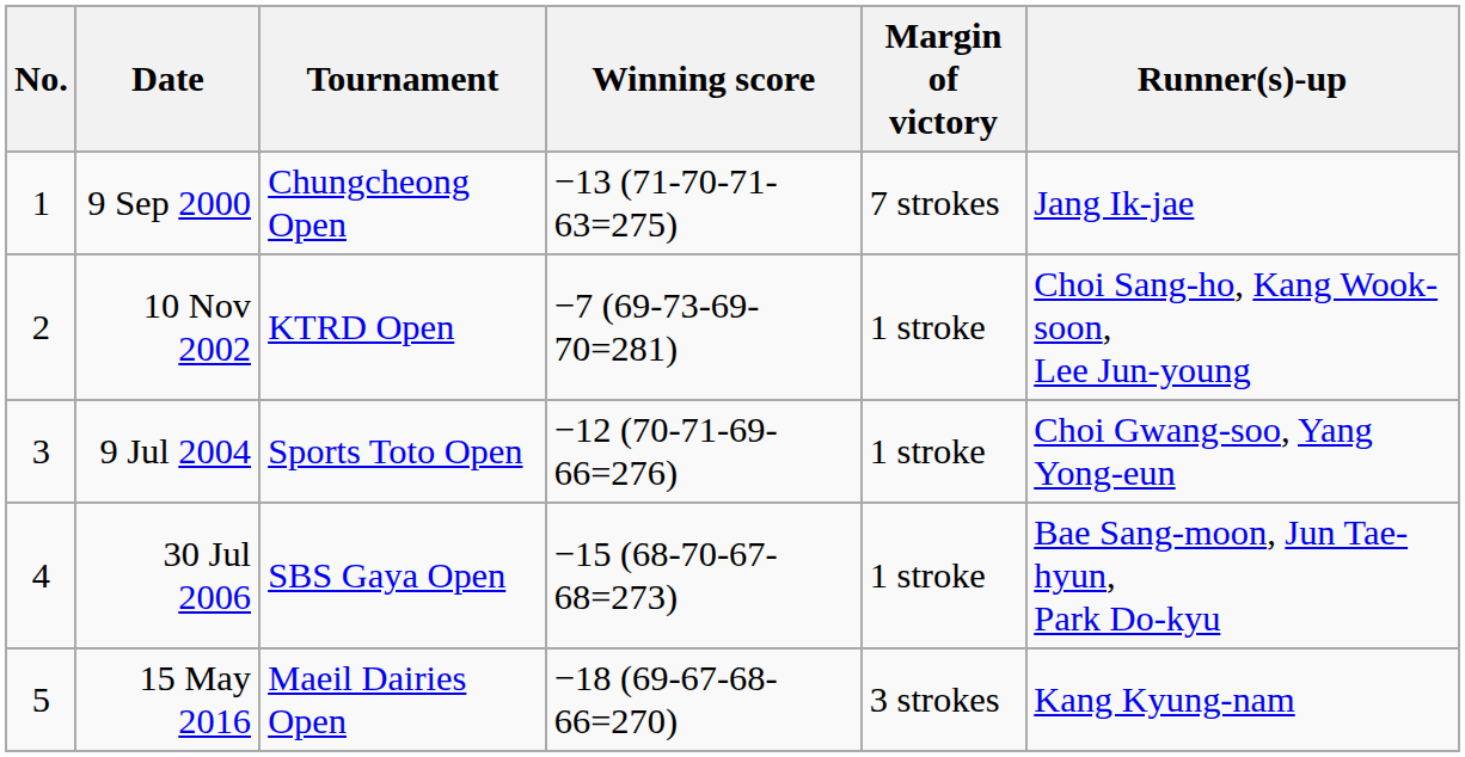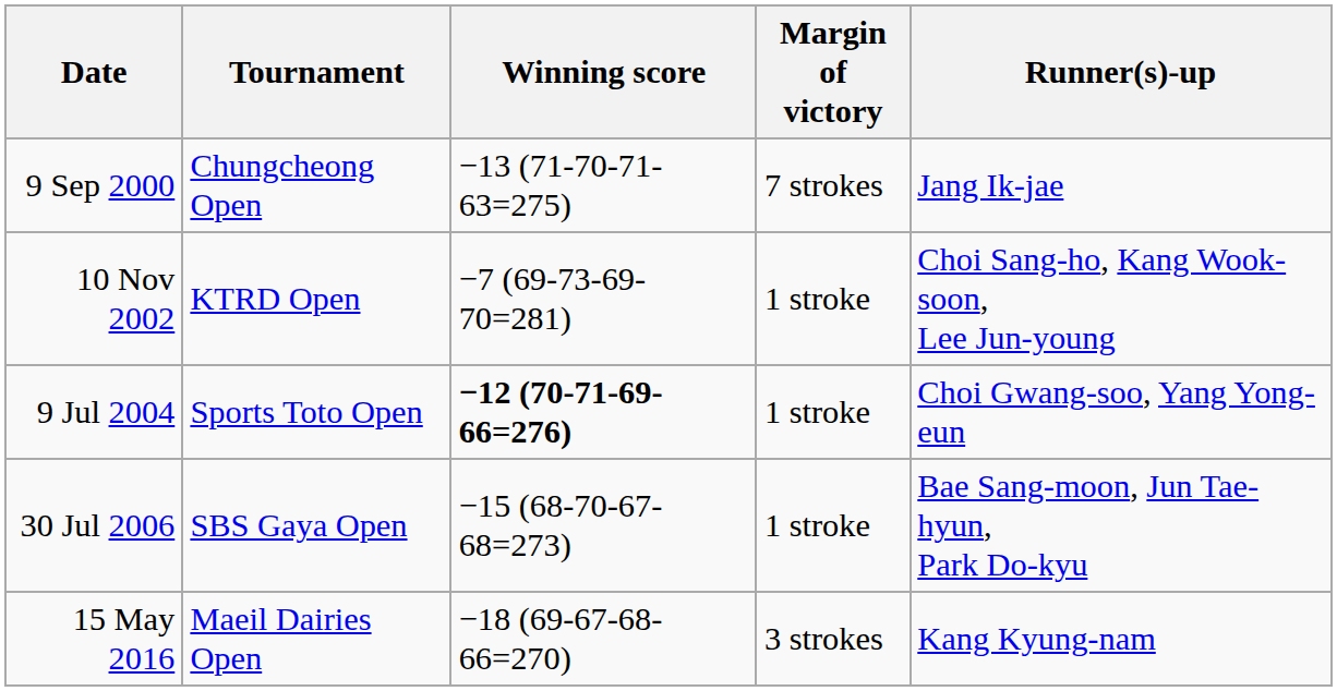- column: No. | 1 | 2 | 3 | 4 | 5
9 Jul 2004 | Winning score: normal -> bold
